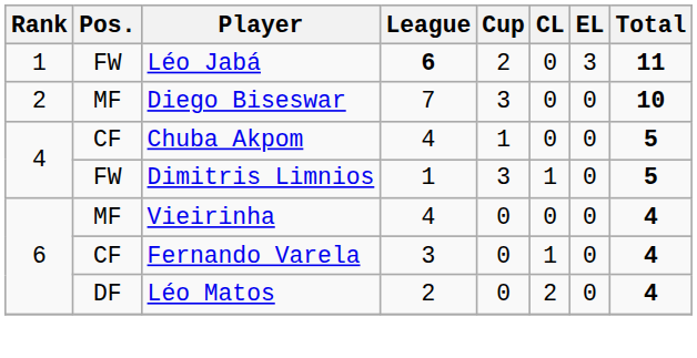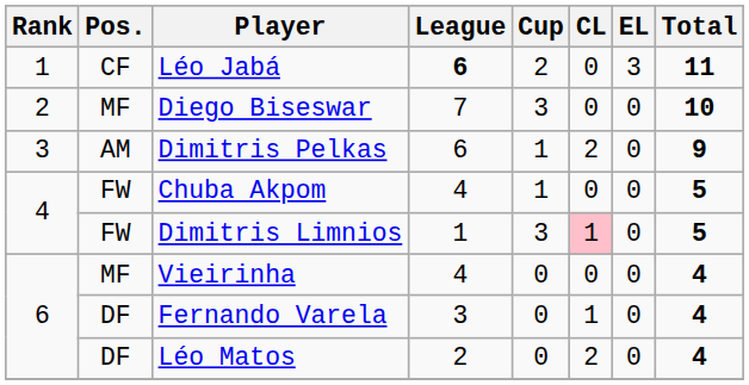Léo Jabá | Pos.: FW -> CF
+ row: 3 | AM | Dimitris Pelkas | 6 | 1 | 2 | 0 | 9
Chuba Akpom | Pos.: CF -> FW
Dimitris Limnios | CL: no background -> pink background
Fernando Varela | Pos.: CF -> DF
